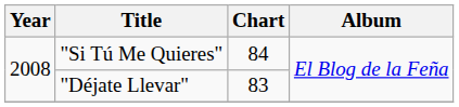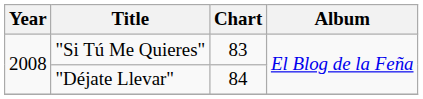"Si Tú Me Quieres" | Chart: 84 -> 83
"Déjate Llevar" | Chart: 83 -> 84
